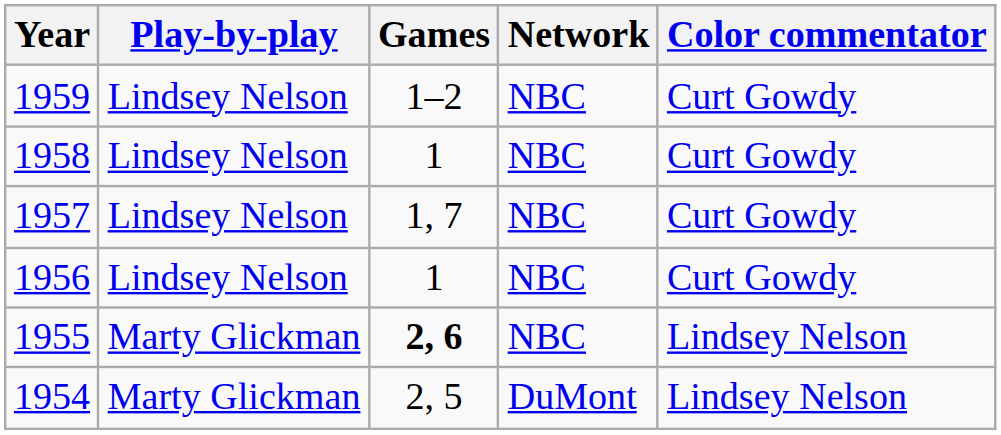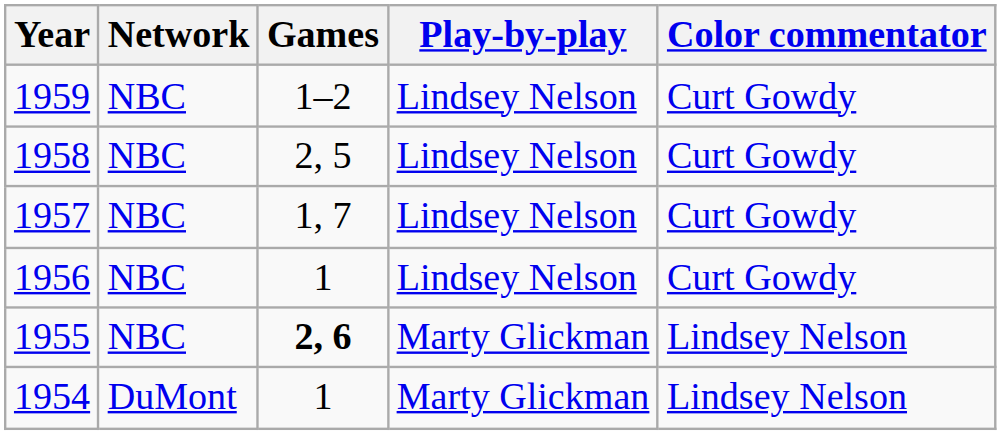columns swapped: Network <-> Play-by-play
1958 | Games: 1 -> 2, 5
1954 | Games: 2, 5 -> 1
